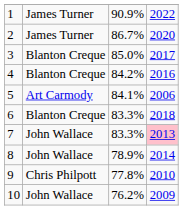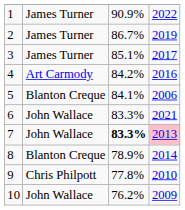2 | column 4: 2020 -> 2019
3 | column 2: Blanton Creque -> James Turner
3 | column 3: 85.0% -> 85.1%
4 | column 2: Blanton Creque -> Art Carmody
5 | column 2: Art Carmody -> Blanton Creque
6 | column 2: Blanton Creque -> John Wallace
6 | column 4: 2018 -> 2021
7 | column 3: normal -> bold
8 | column 2: John Wallace -> Blanton Creque
